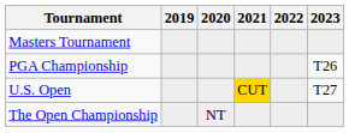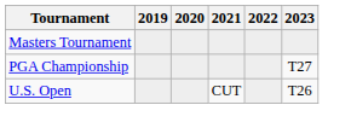PGA Championship | 2023: T26 -> T27
U.S. Open | 2021: gold background -> no background
U.S. Open | 2023: T27 -> T26
- row: The Open Championship | NT
